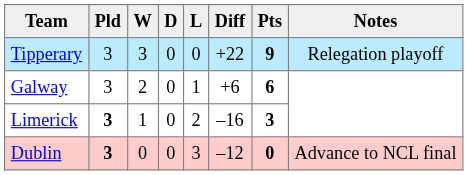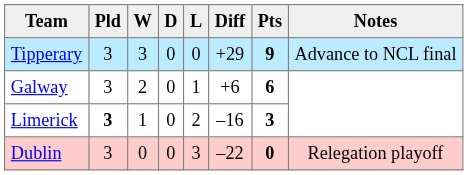Tipperary | Diff: +22 -> +29
Tipperary | Notes: Relegation playoff -> Advance to NCL final
Dublin | Pld: bold -> normal
Dublin | Diff: –12 -> –22
Dublin | Notes: Advance to NCL final -> Relegation playoff
